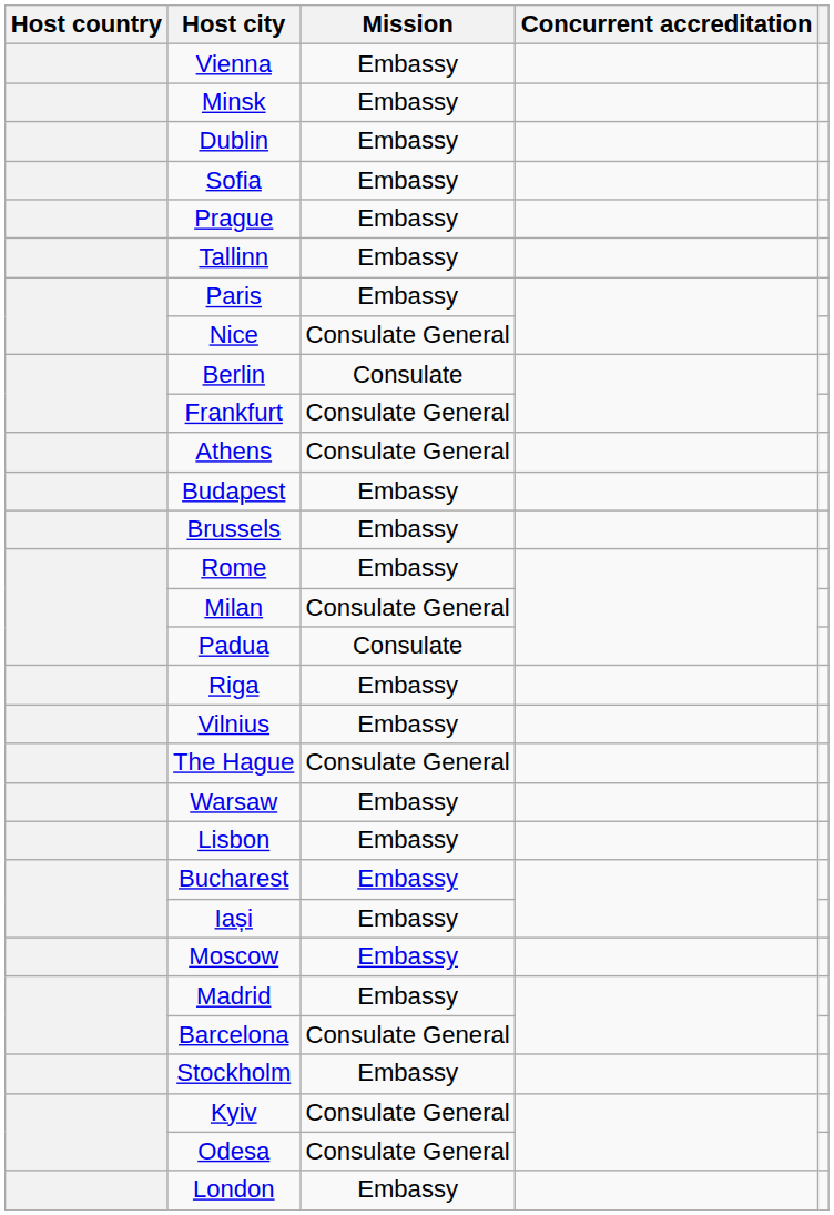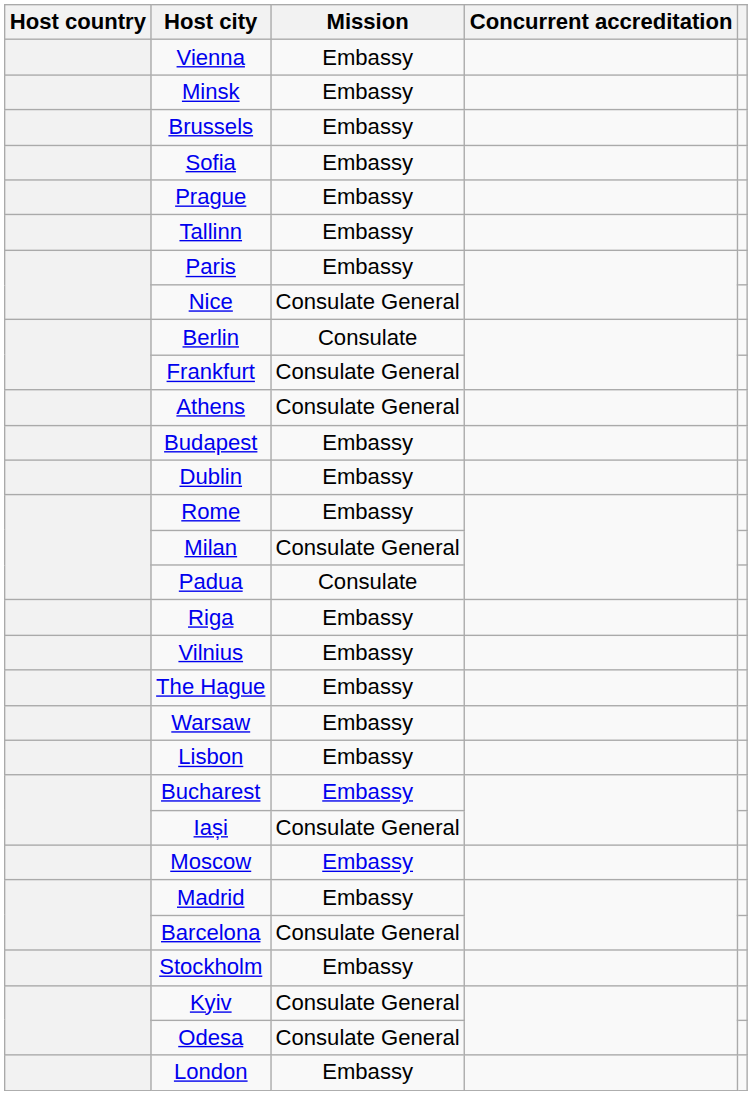rows swapped: Brussels <-> Dublin
The Hague | Mission: Consulate General -> Embassy
Iași | Mission: Embassy -> Consulate General
